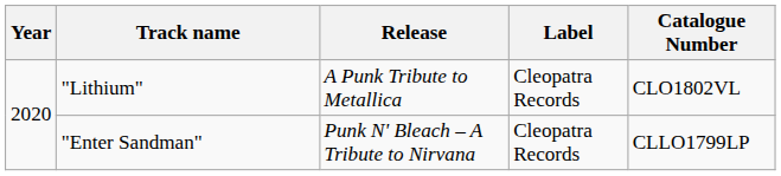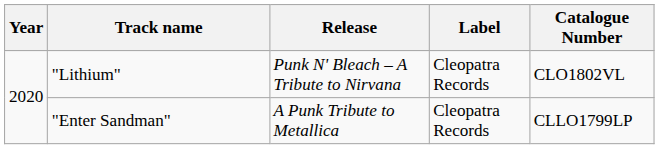"Lithium" | Release: A Punk Tribute to Metallica -> Punk N' Bleach – A Tribute to Nirvana
"Enter Sandman" | Release: Punk N' Bleach – A Tribute to Nirvana -> A Punk Tribute to Metallica
